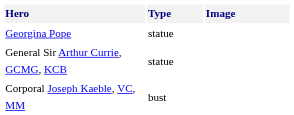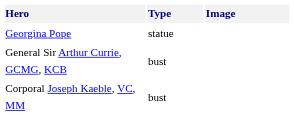General Sir Arthur Currie, GCMG, KCB | Type: statue -> bust
